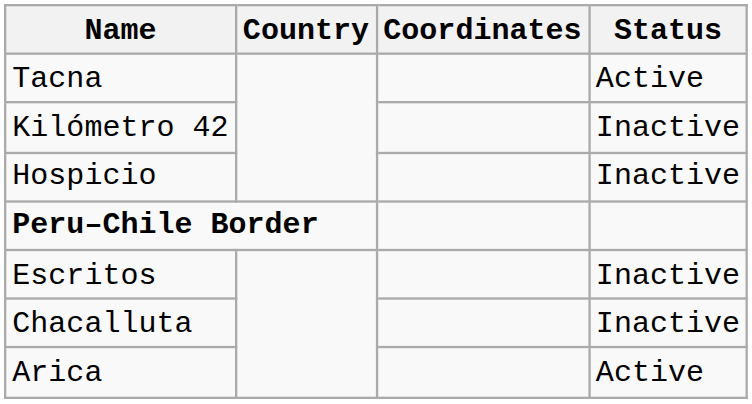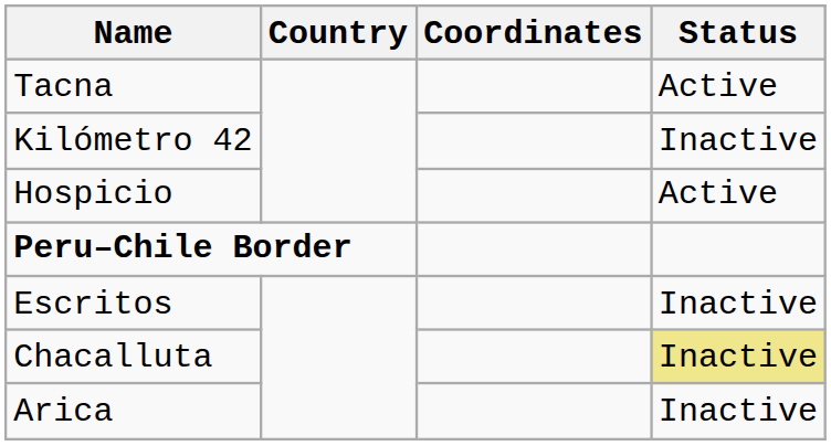Hospicio | Status: Inactive -> Active
Chacalluta | Status: no background -> khaki background
Arica | Status: Active -> Inactive
